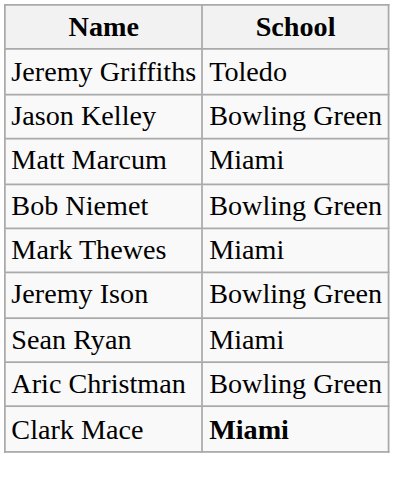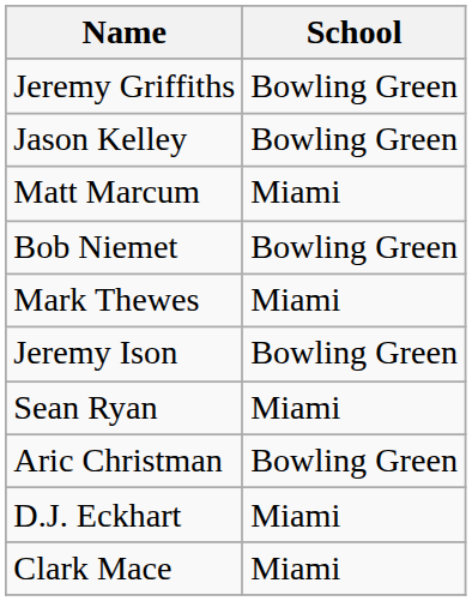Jeremy Griffiths | School: Toledo -> Bowling Green
+ row: D.J. Eckhart | Miami
Clark Mace | School: bold -> normal
